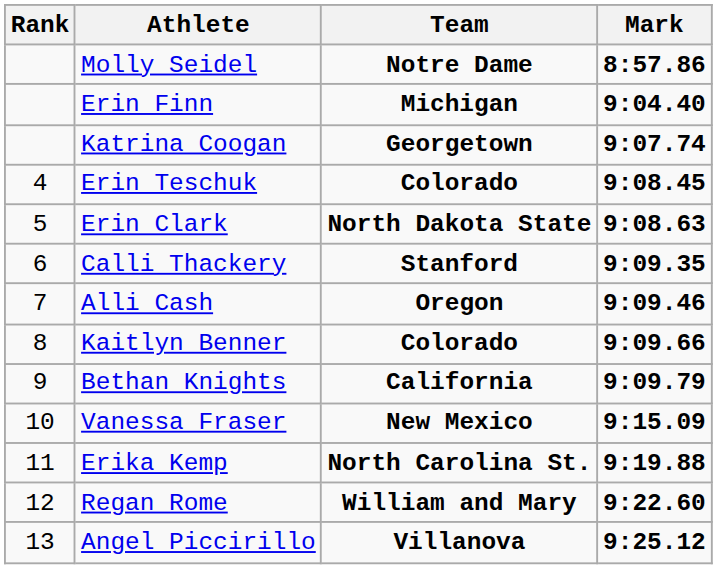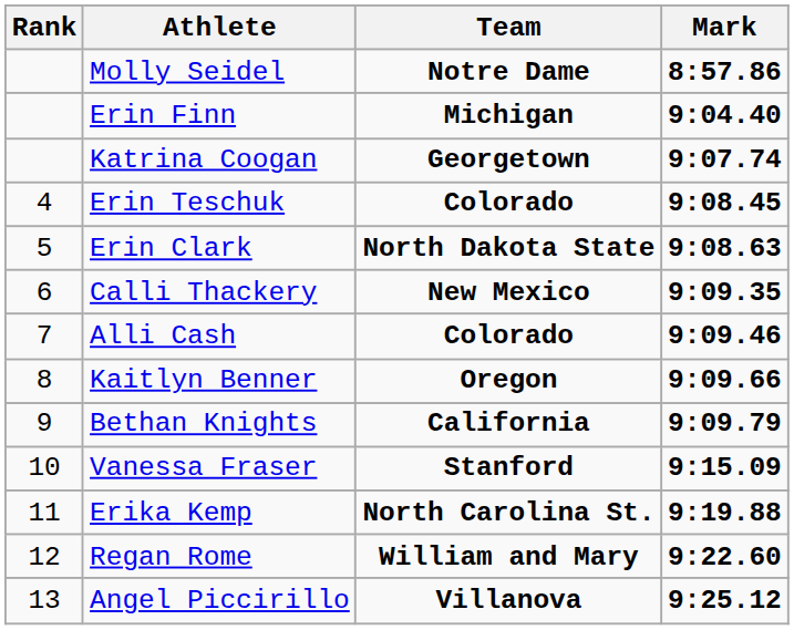Calli Thackery | Team: Stanford -> New Mexico
Alli Cash | Team: Oregon -> Colorado
Kaitlyn Benner | Team: Colorado -> Oregon
Vanessa Fraser | Team: New Mexico -> Stanford
